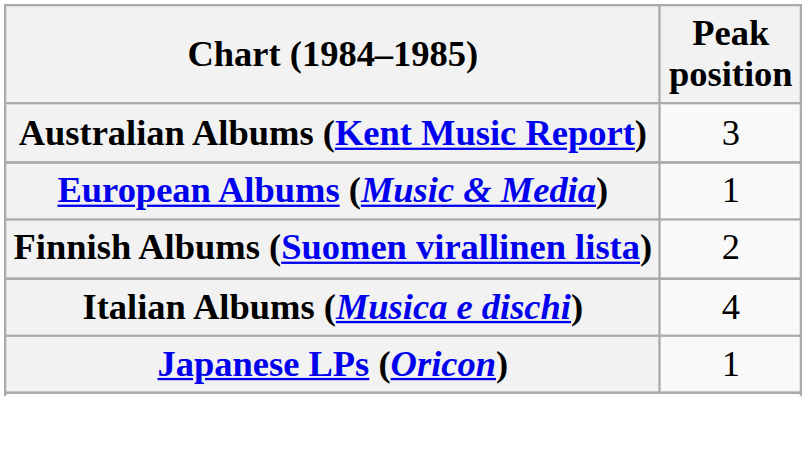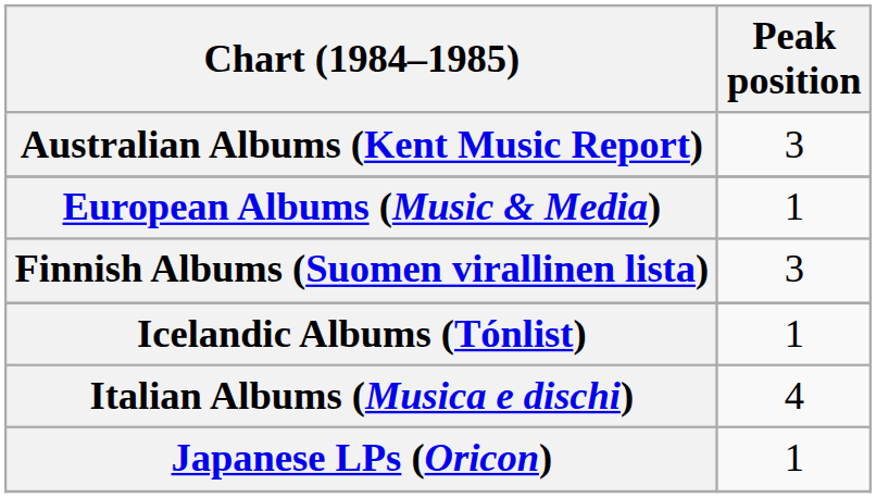Finnish Albums (Suomen virallinen lista) | Peak position: 2 -> 3
+ row: Icelandic Albums (Tónlist) | 1
